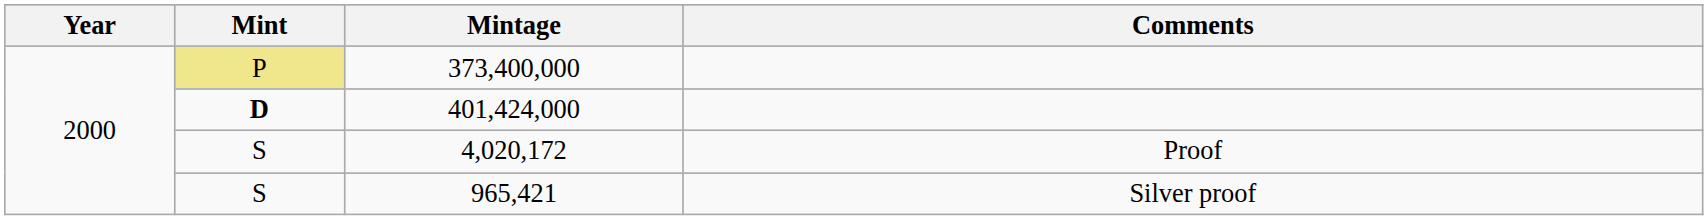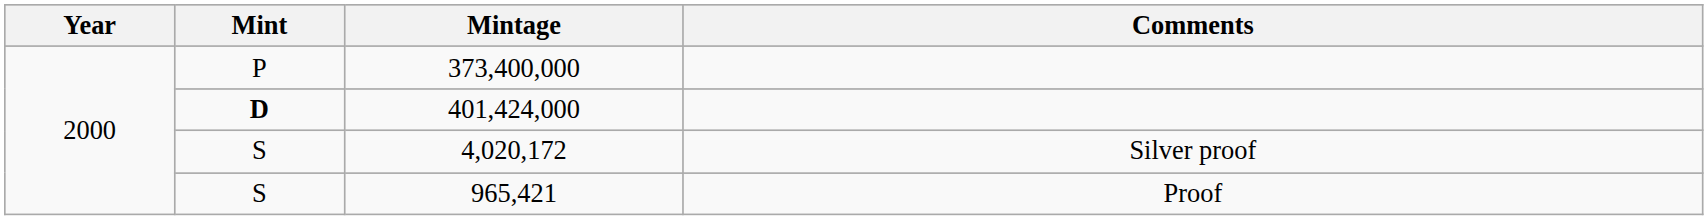373,400,000 | Mint: khaki background -> no background
4,020,172 | Comments: Proof -> Silver proof
965,421 | Comments: Silver proof -> Proof
